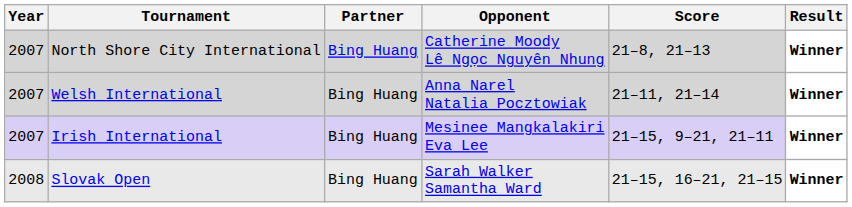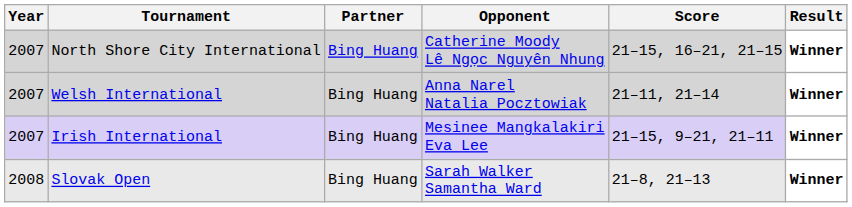North Shore City International | Score: 21–8, 21–13 -> 21–15, 16–21, 21–15
Slovak Open | Score: 21–15, 16–21, 21–15 -> 21–8, 21–13
